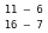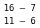rows swapped: 11 – 6 <-> 16 – 7
